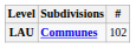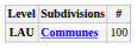LAU | #: 102 -> 100
